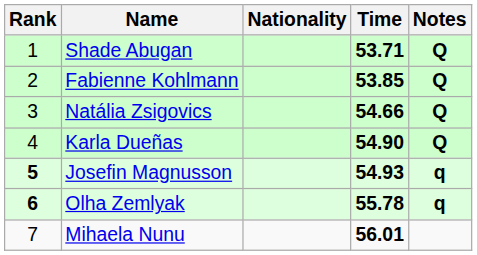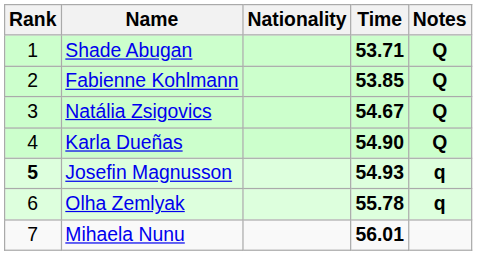Natália Zsigovics | Time: 54.66 -> 54.67
Olha Zemlyak | Rank: bold -> normal
